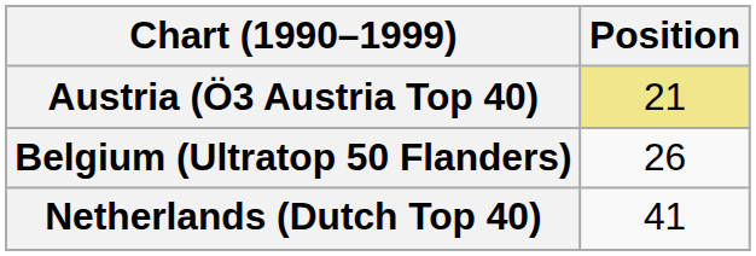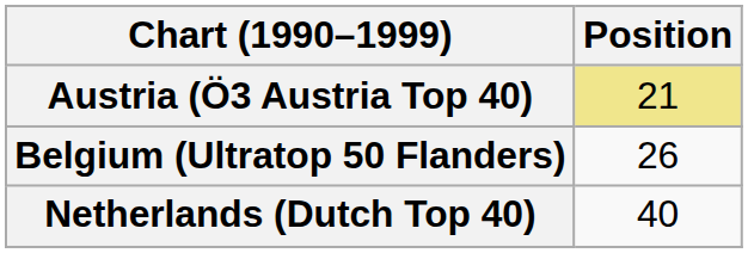Netherlands (Dutch Top 40) | Position: 41 -> 40
